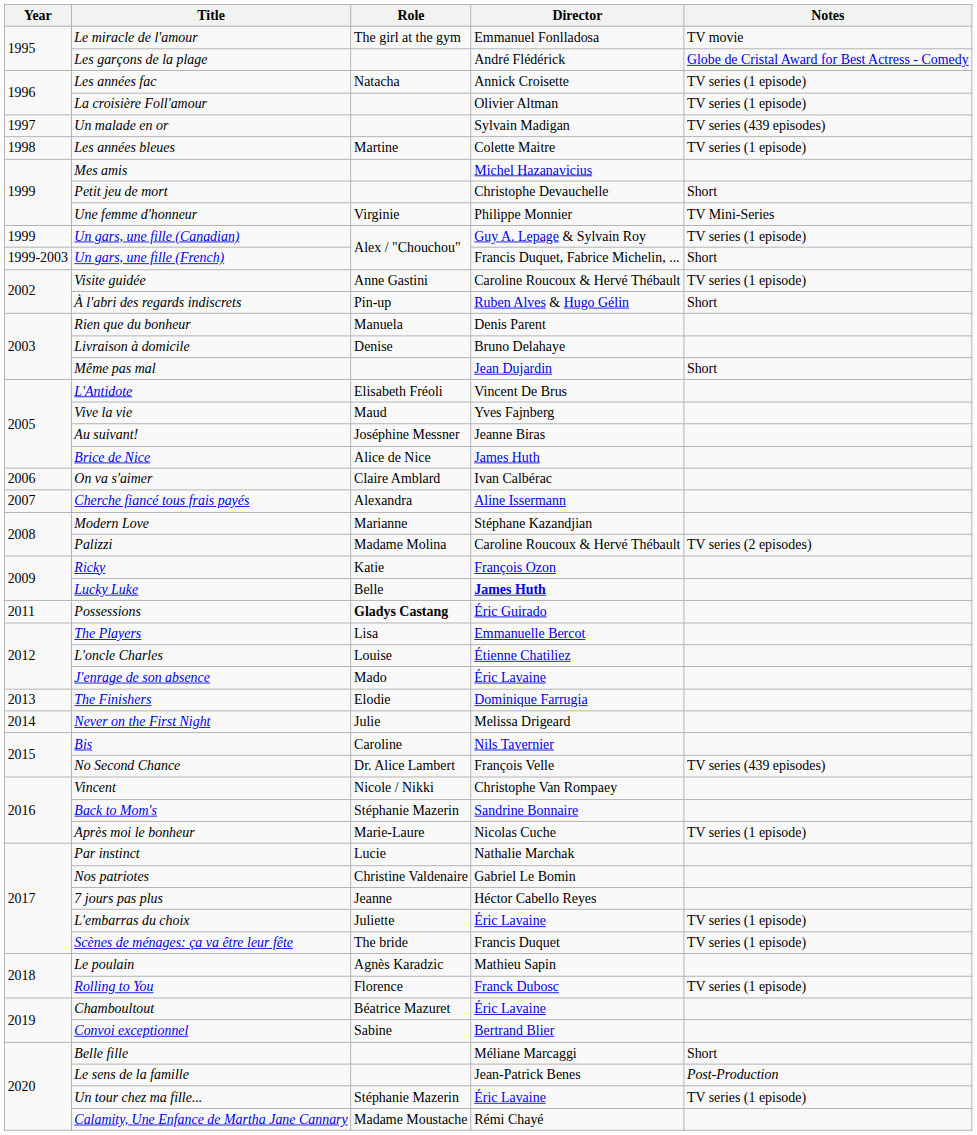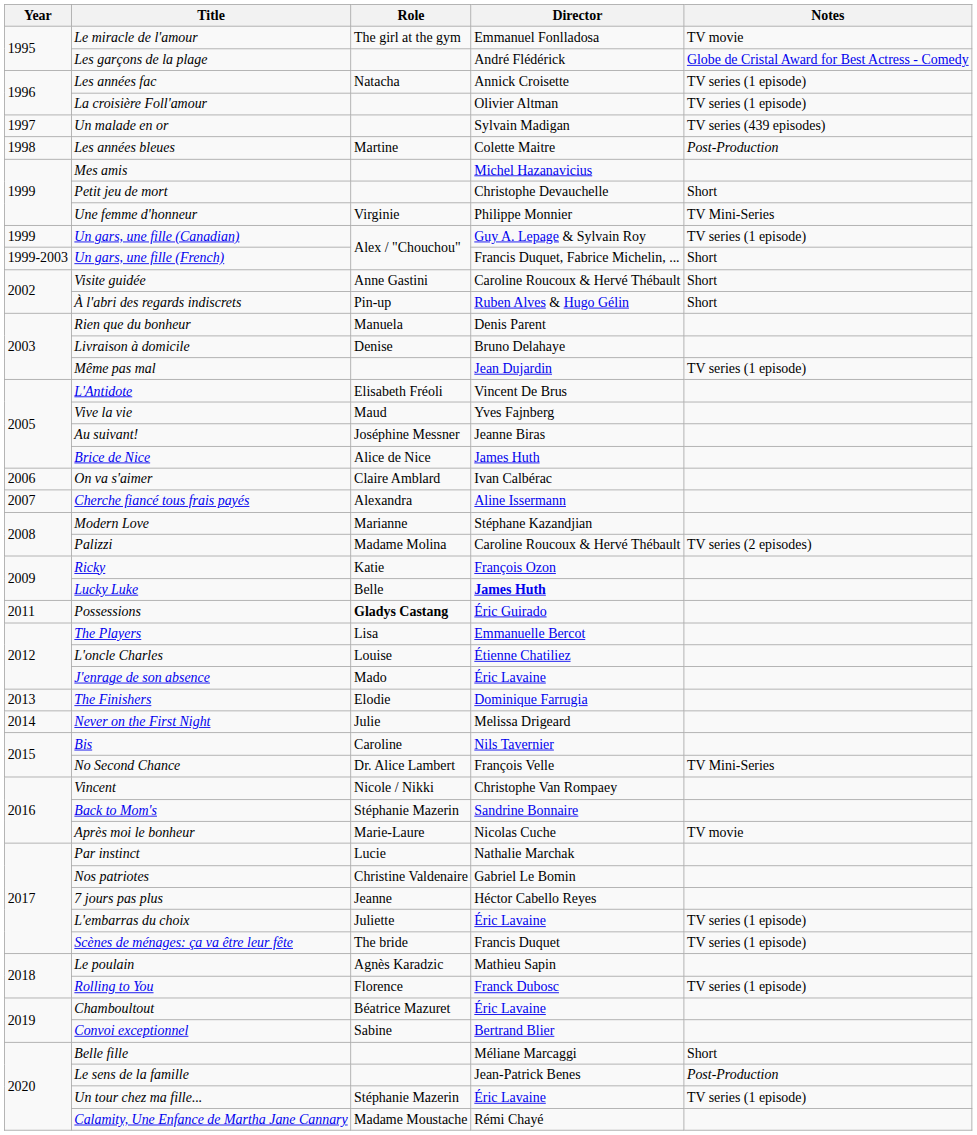Les années bleues | Notes: TV series (1 episode) -> Post-Production
Visite guidée | Notes: TV series (1 episode) -> Short
Même pas mal | Notes: Short -> TV series (1 episode)
No Second Chance | Notes: TV series (439 episodes) -> TV Mini-Series
Après moi le bonheur | Notes: TV series (1 episode) -> TV movie
